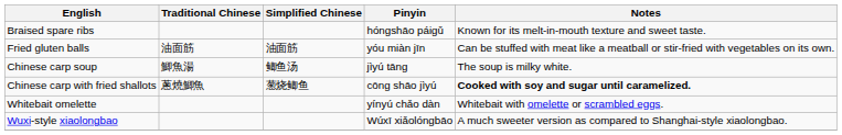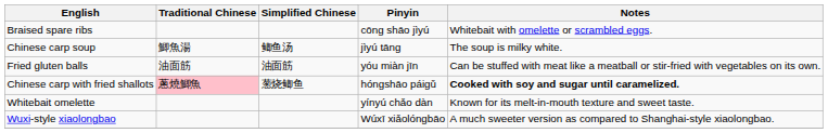Braised spare ribs | Pinyin: hóngshāo páigǔ -> cōng shāo jìyú
Braised spare ribs | Notes: Known for its melt-in-mouth texture and sweet taste. -> Whitebait with omelette or scrambled eggs.
rows swapped: Fried gluten balls <-> Chinese carp soup
Chinese carp with fried shallots | Traditional Chinese: no background -> pink background
Chinese carp with fried shallots | Pinyin: cōng shāo jìyú -> hóngshāo páigǔ
Whitebait omelette | Notes: Whitebait with omelette or scrambled eggs. -> Known for its melt-in-mouth texture and sweet taste.
